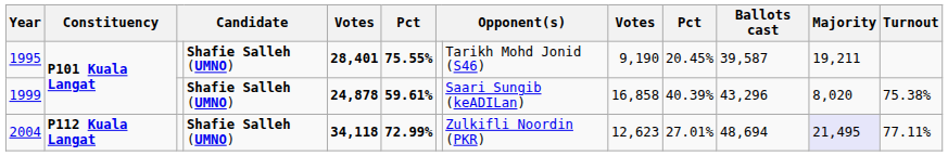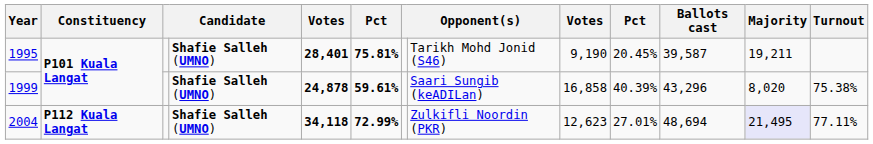1995 | column 6: 75.55% -> 75.81%
